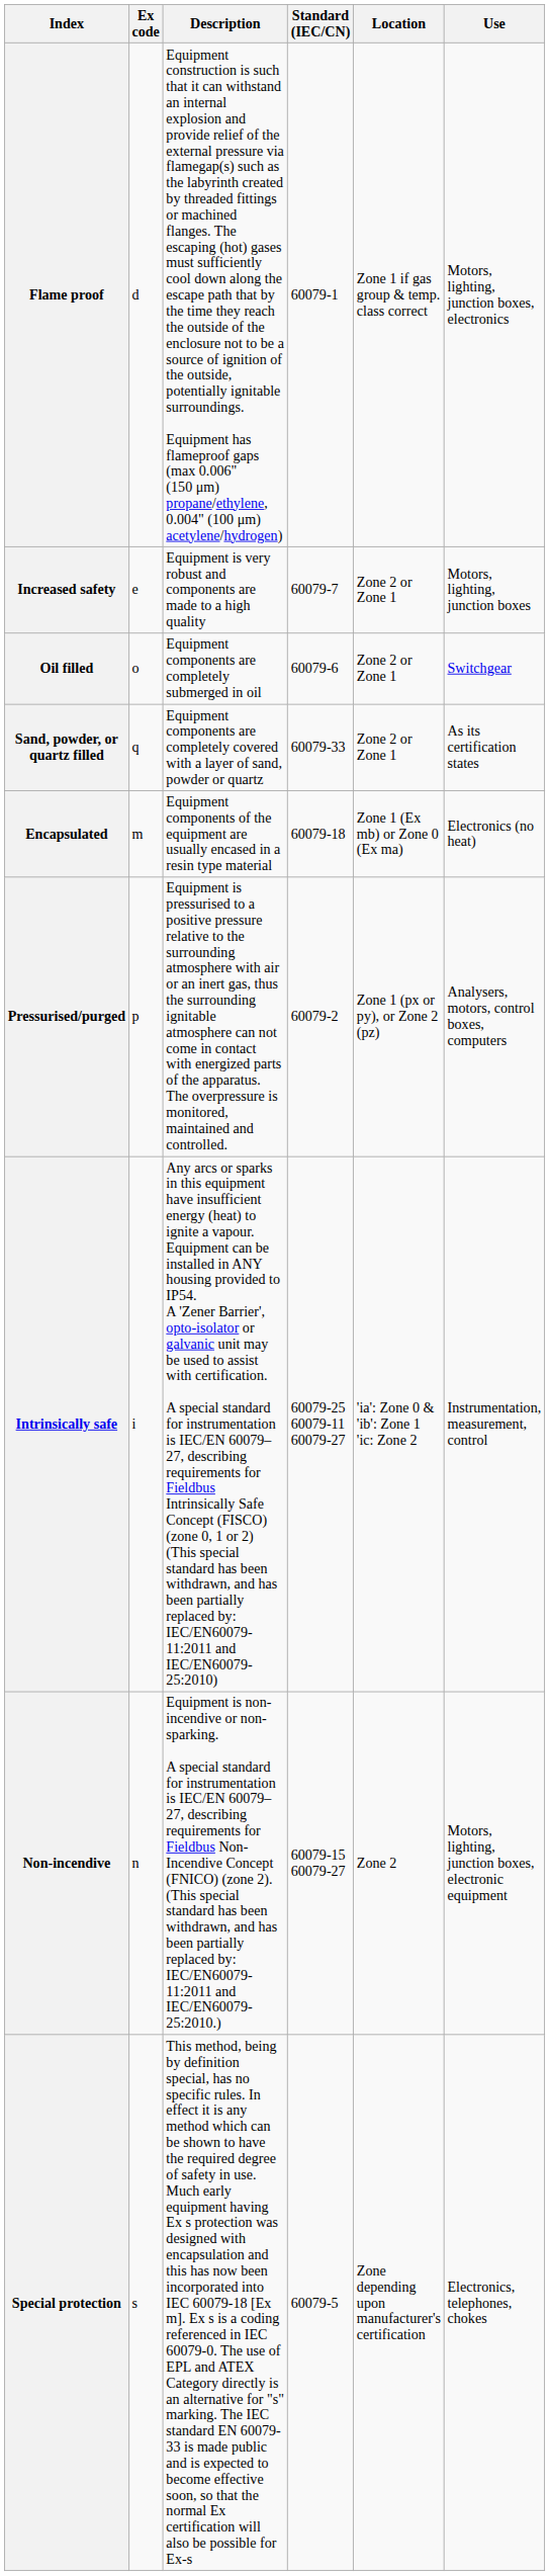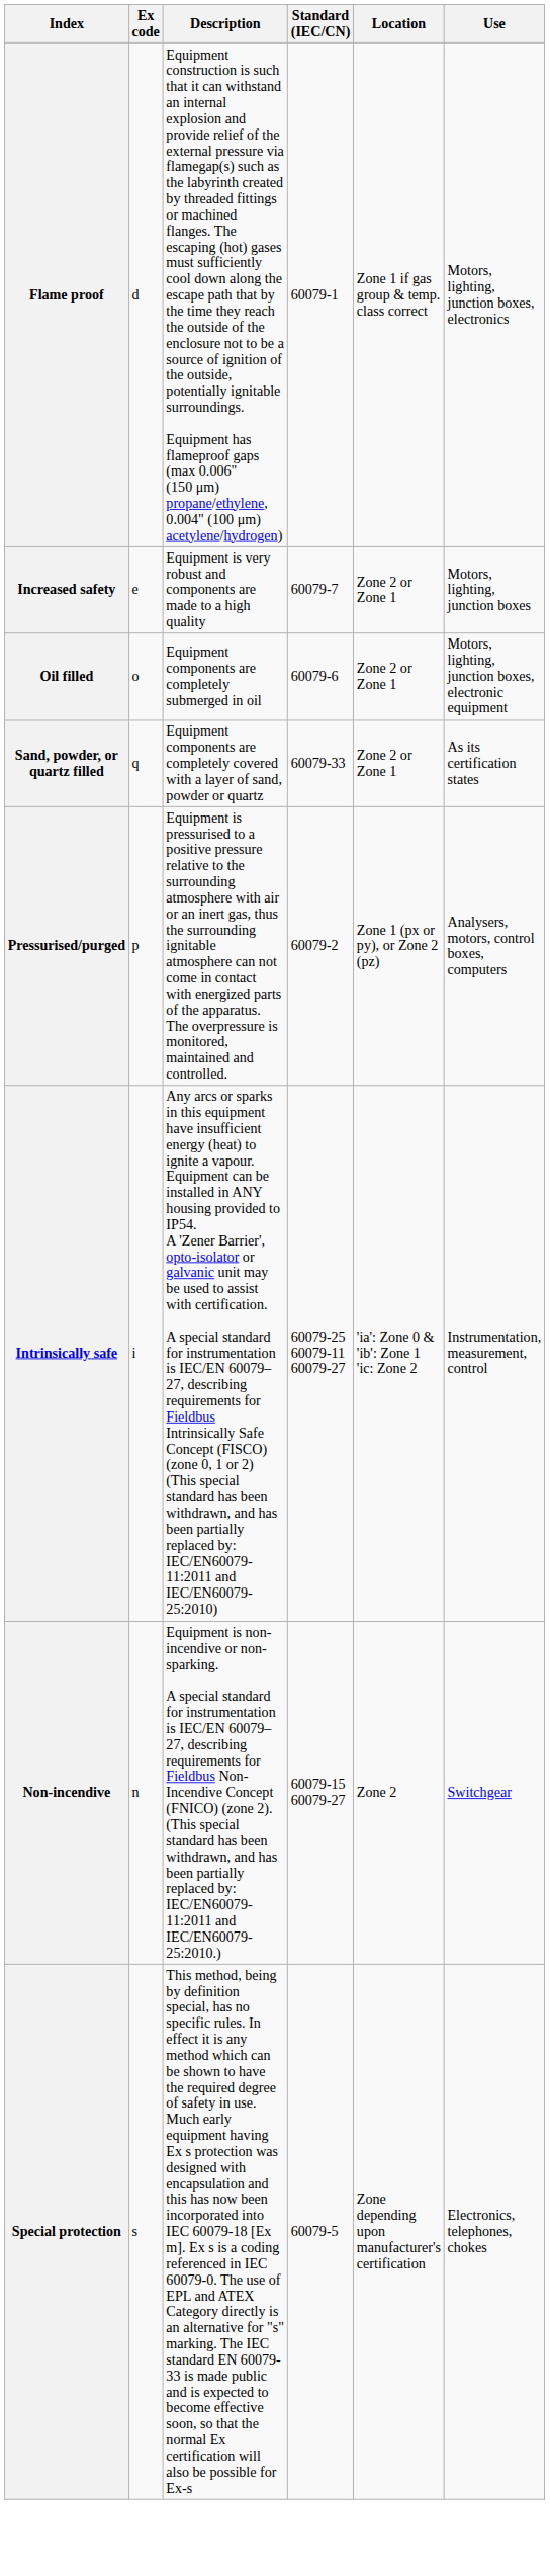Oil filled | Use: Switchgear -> Motors, lighting, junction boxes, electronic equipment
- row: Encapsulated | m | Equipment components of the equipment are usually encased in a resin type material | 60079-18 | Zone 1 (Ex mb) or Zone 0 (Ex ma) | Electronics (no heat)
Non-incendive | Use: Motors, lighting, junction boxes, electronic equipment -> Switchgear
